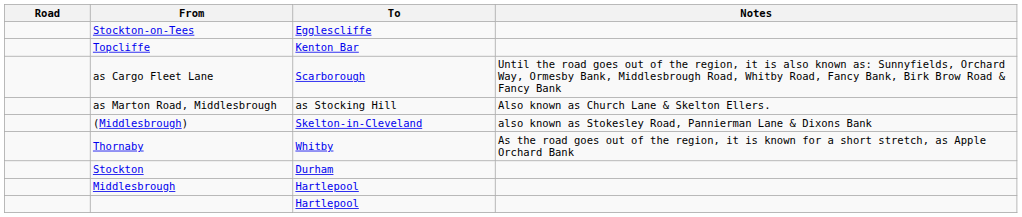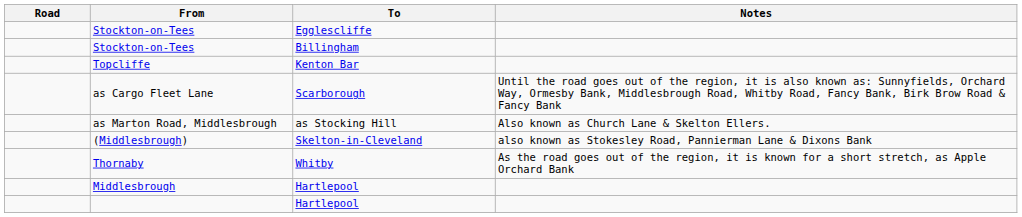+ row: Stockton-on-Tees | Billingham
- row: Stockton | Durham
